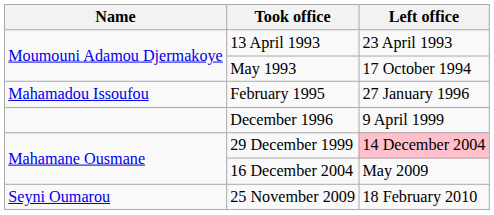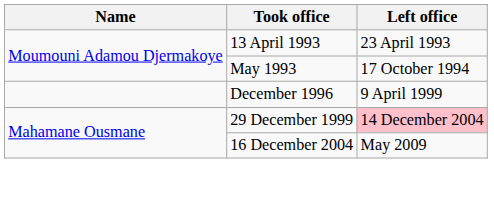- row: Mahamadou Issoufou | February 1995 | 27 January 1996
- row: Seyni Oumarou | 25 November 2009 | 18 February 2010
